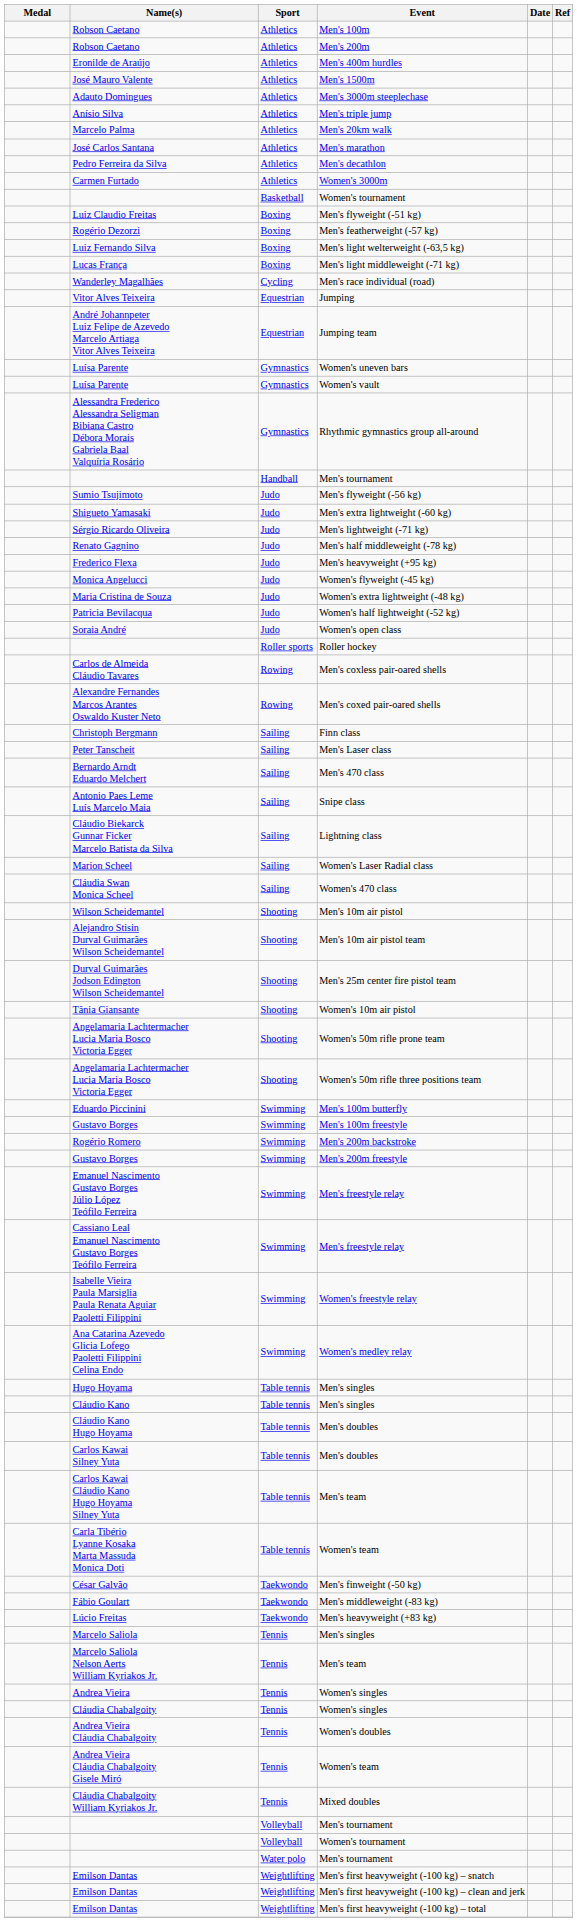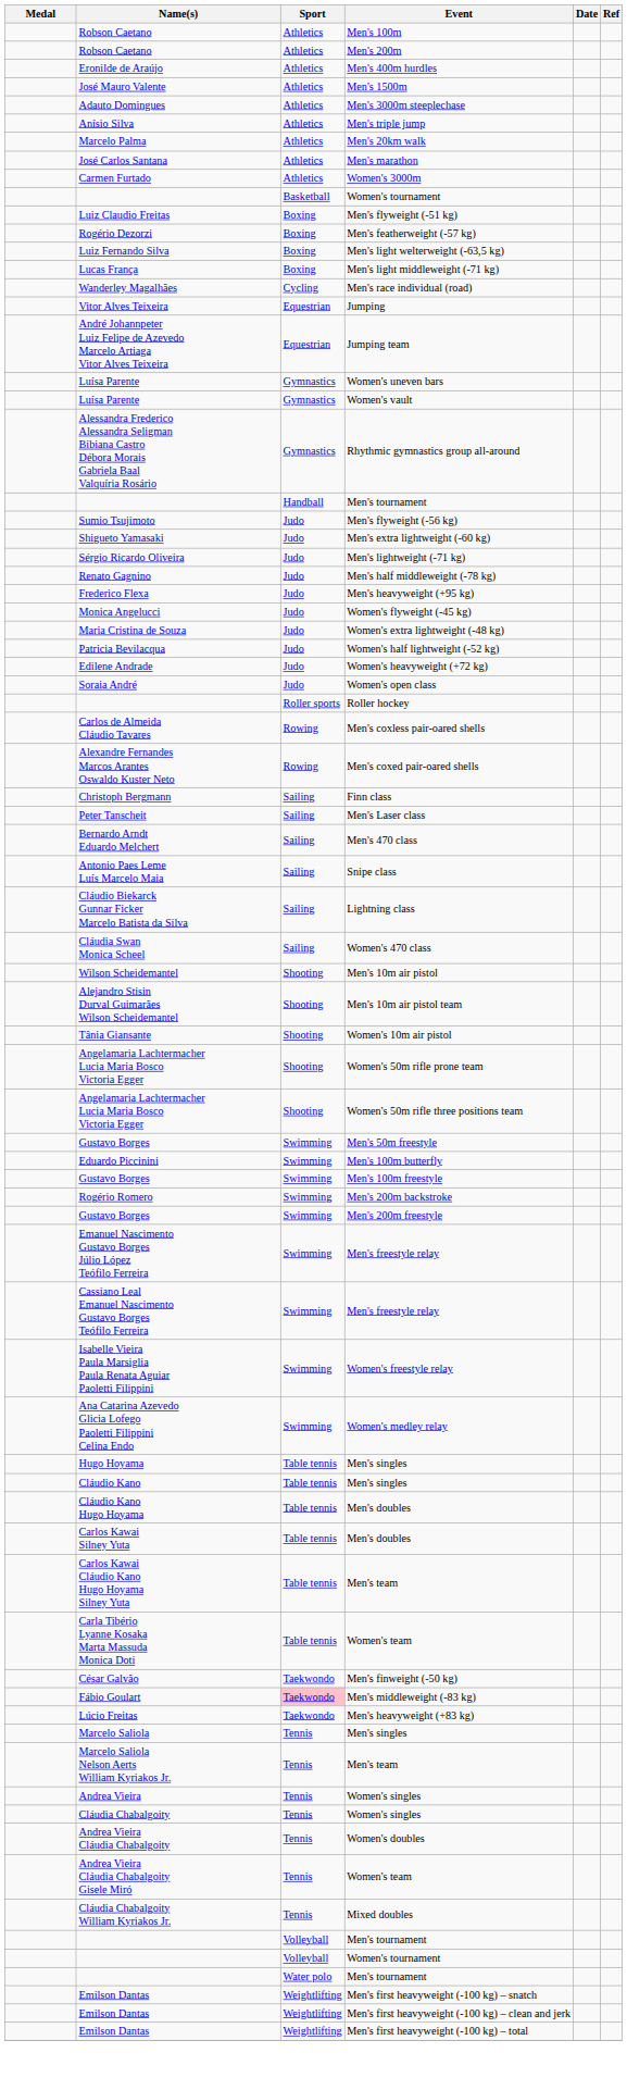- row: Pedro Ferreira da Silva | Athletics | Men's decathlon
+ row: Edilene Andrade | Judo | Women's heavyweight (+72 kg)
- row: Marion Scheel | Sailing | Women's Laser Radial class
- row: Durval Guimarães Jodson Edington Wilson Scheidemantel | Shooting | Men's 25m center fire pistol team
+ row: Gustavo Borges | Swimming | Men's 50m freestyle
Men's middleweight (-83 kg) | Sport: no background -> pink background
